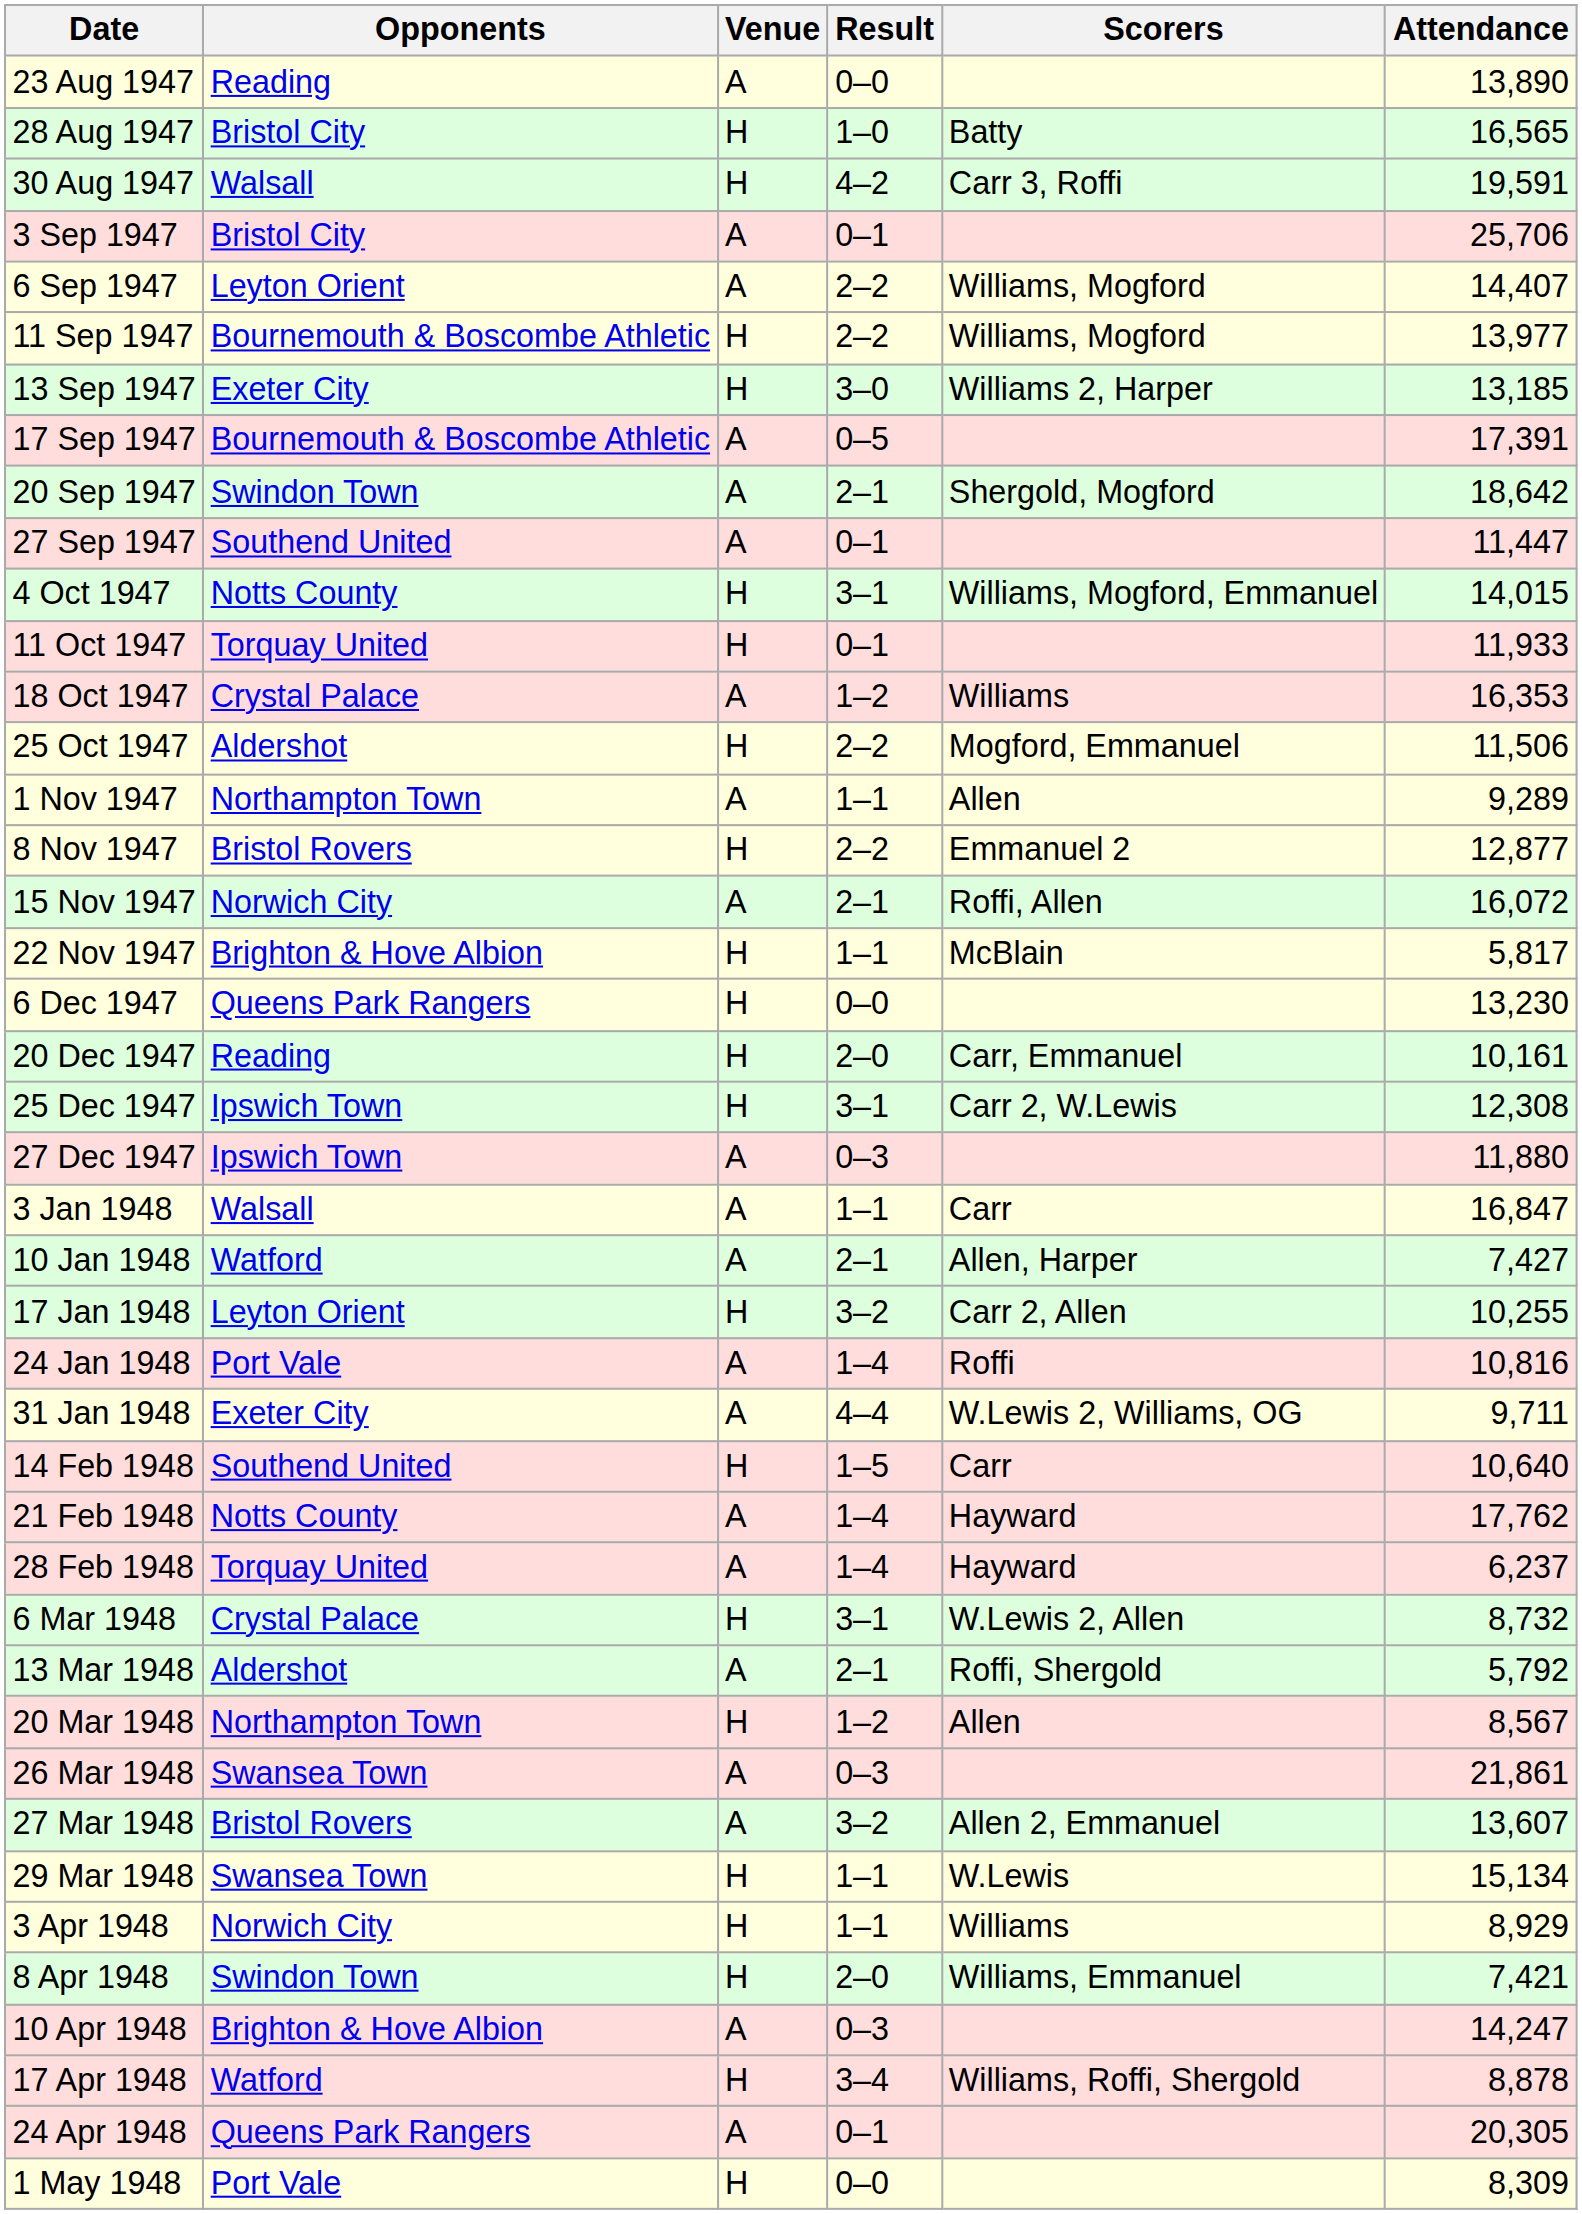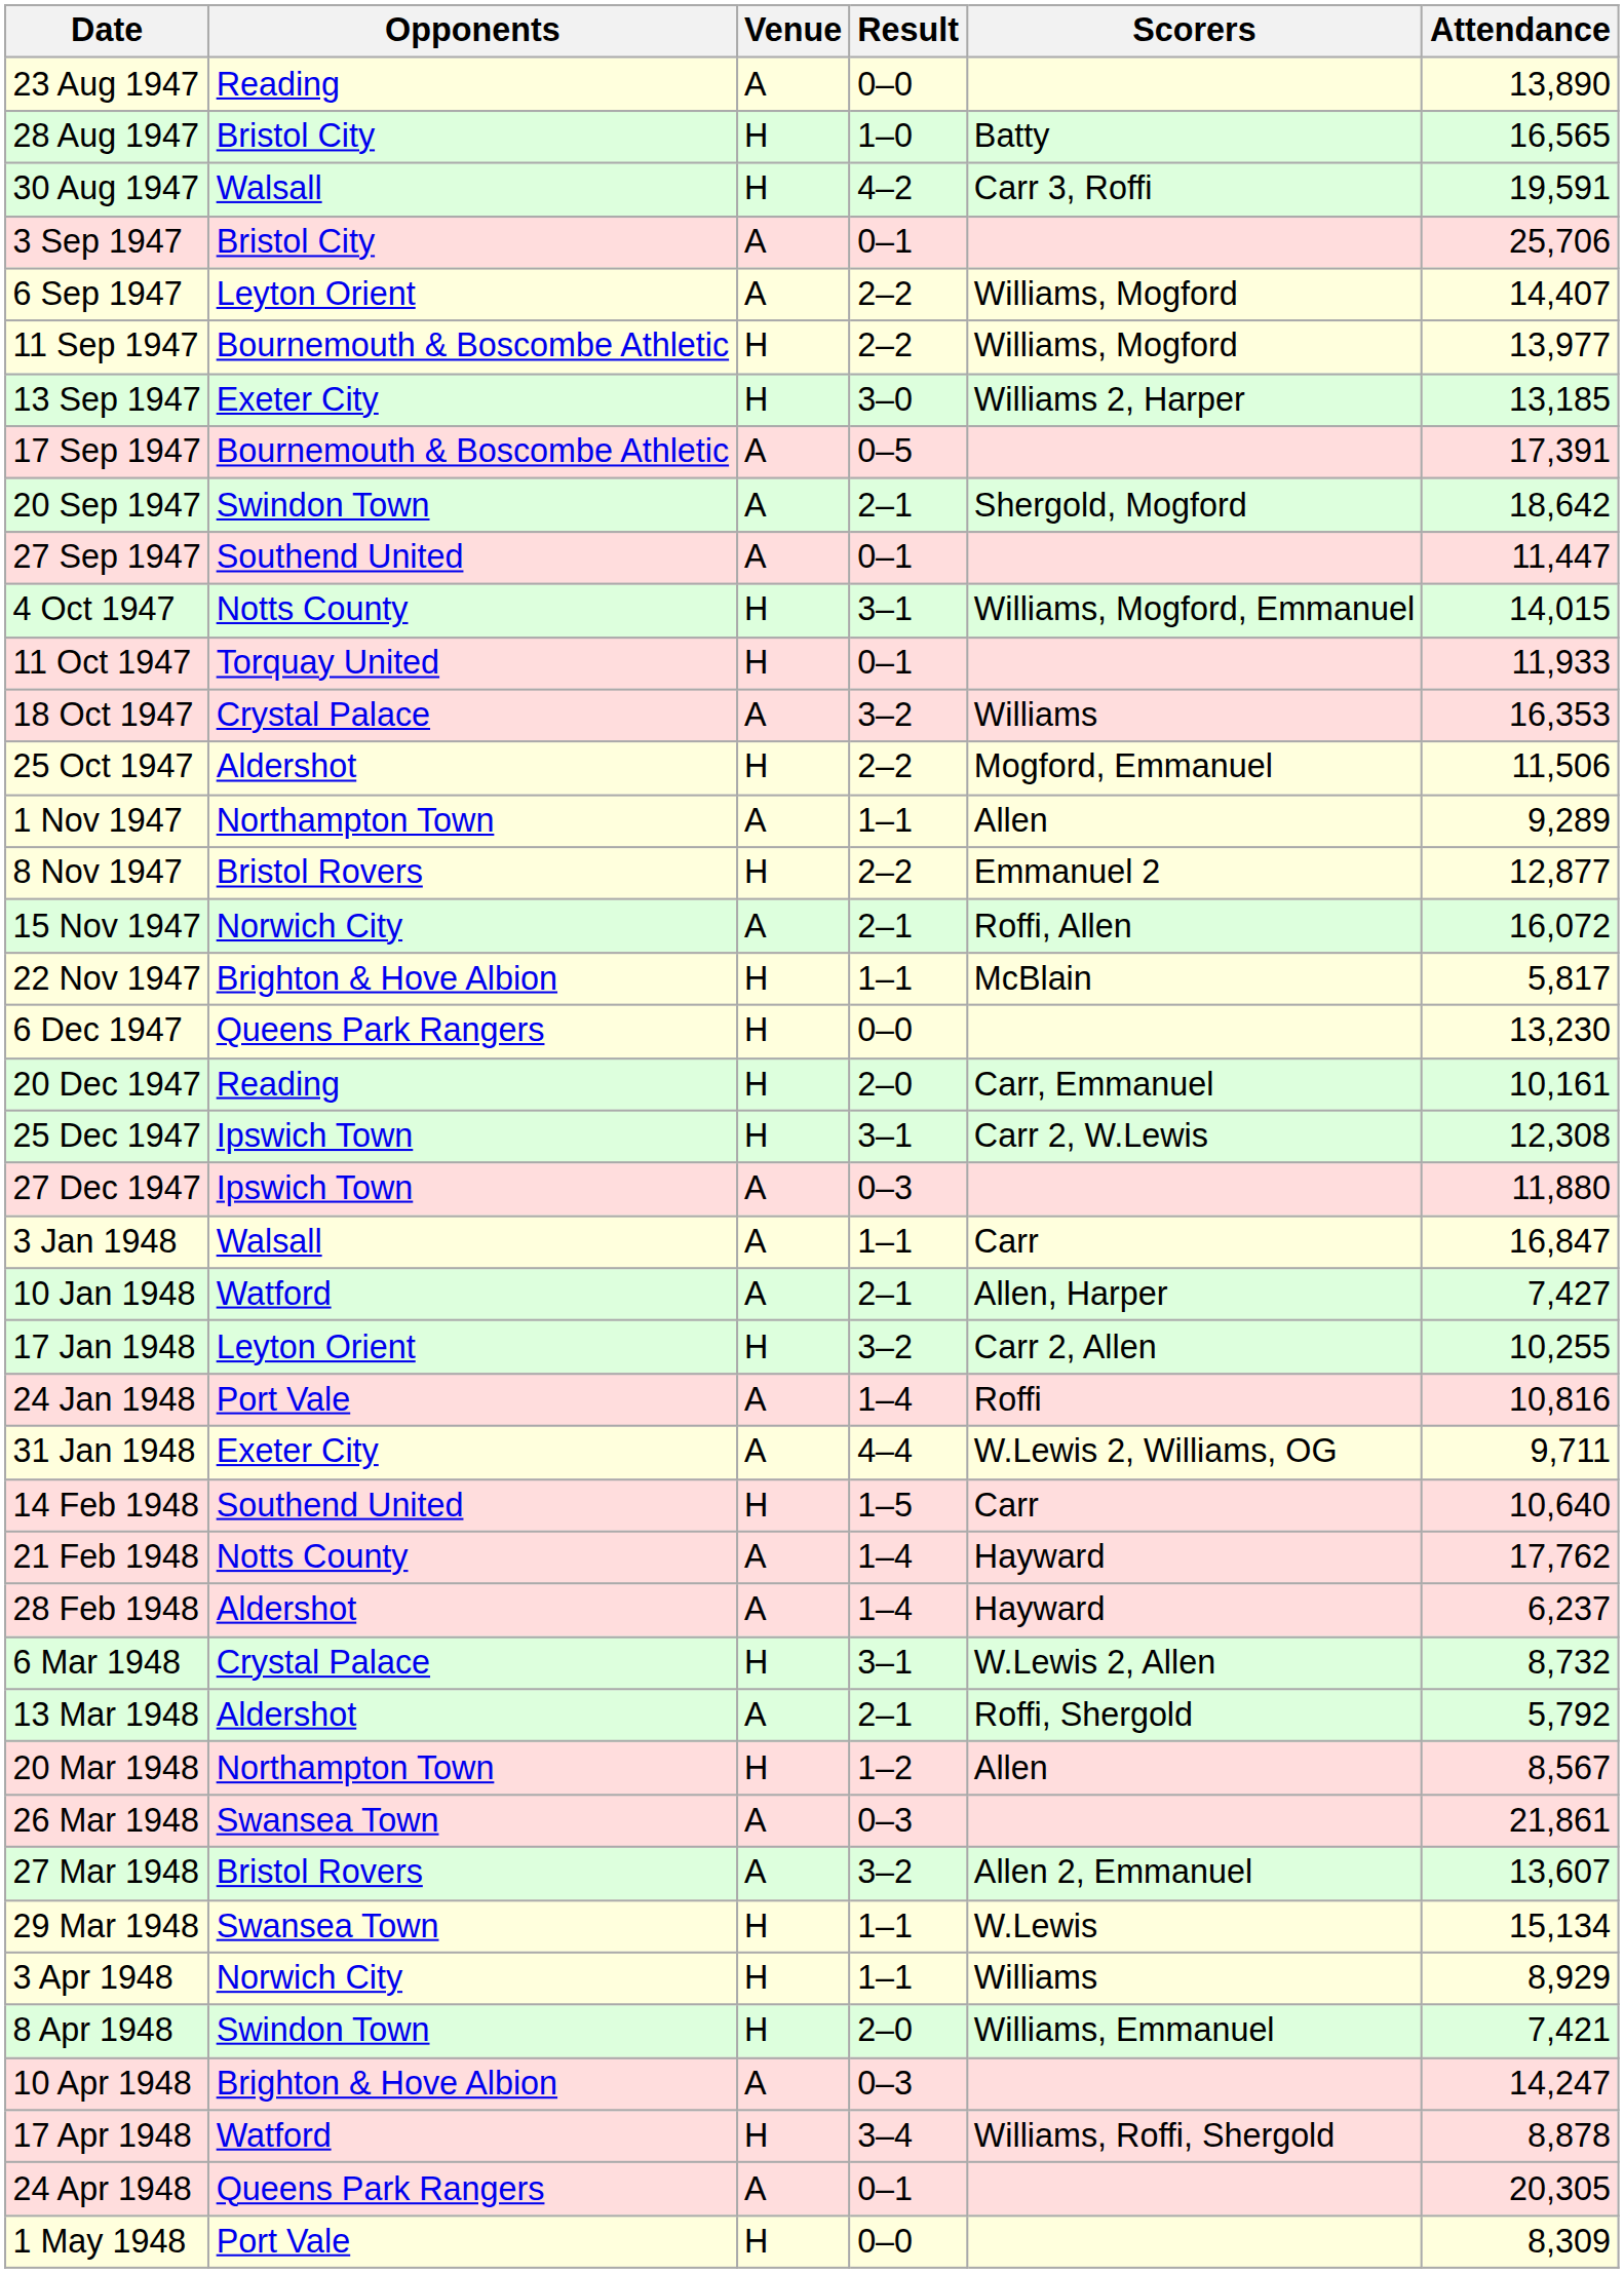18 Oct 1947 | Result: 1–2 -> 3–2
28 Feb 1948 | Opponents: Torquay United -> Aldershot
